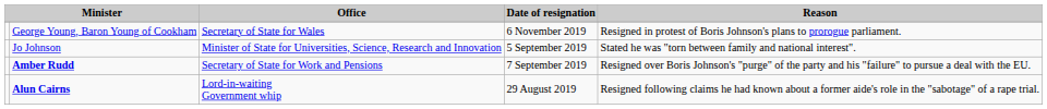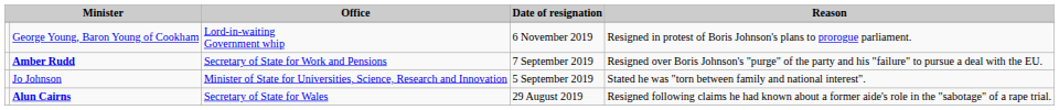George Young, Baron Young of Cookham | Office: Secretary of State for Wales -> Lord-in-waiting Government whip
rows swapped: Jo Johnson <-> Amber Rudd
Alun Cairns | Office: Lord-in-waiting Government whip -> Secretary of State for Wales
